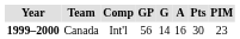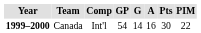Canada | GP: 56 -> 54
Canada | PIM: 23 -> 22
